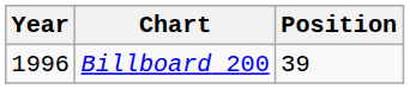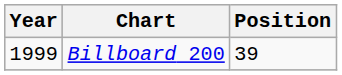Billboard 200 | Year: 1996 -> 1999
